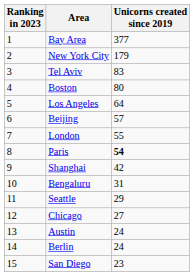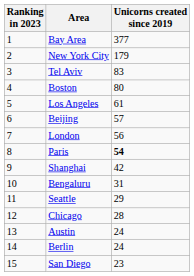Los Angeles | Unicorns created since 2019: 64 -> 61
London | Unicorns created since 2019: 55 -> 56
Chicago | Unicorns created since 2019: 27 -> 28
